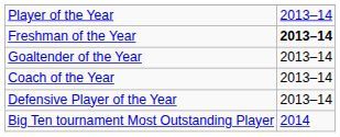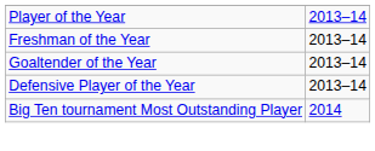Freshman of the Year | column 2: bold -> normal
- row: Coach of the Year | 2013–14
